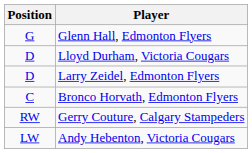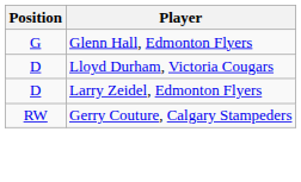- row: C | Bronco Horvath, Edmonton Flyers
- row: LW | Andy Hebenton, Victoria Cougars
